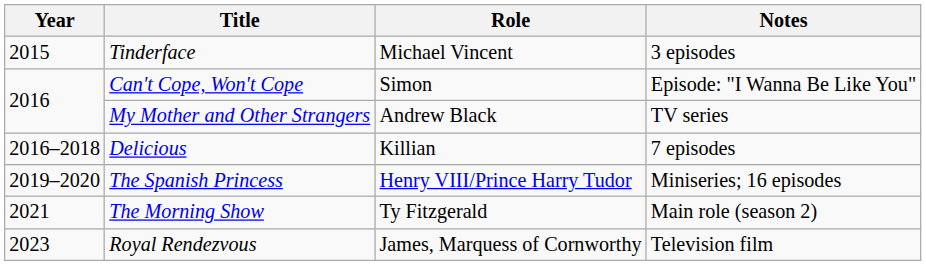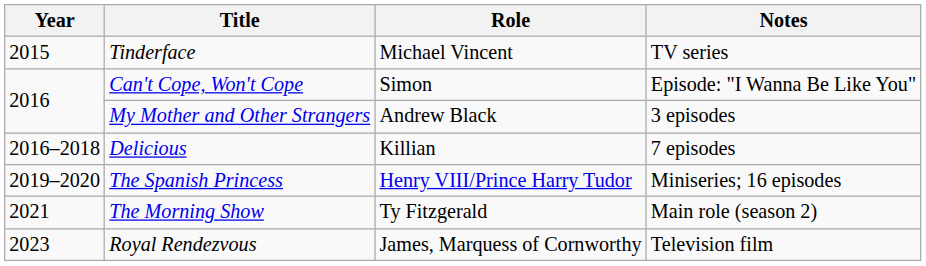Tinderface | Notes: 3 episodes -> TV series
My Mother and Other Strangers | Notes: TV series -> 3 episodes
